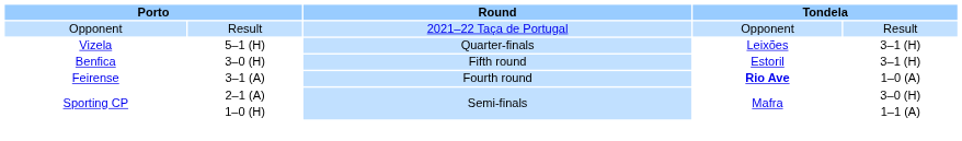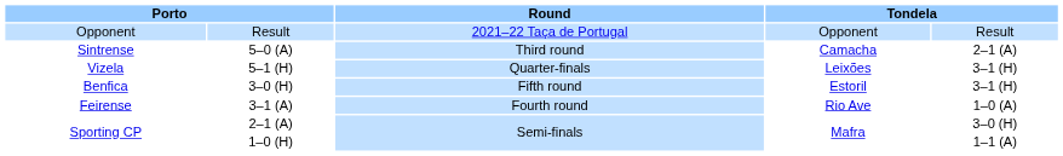+ row: Sintrense | 5–0 (A) | Third round | Camacha | 2–1 (A)
3–1 (A) | column 4: bold -> normal
